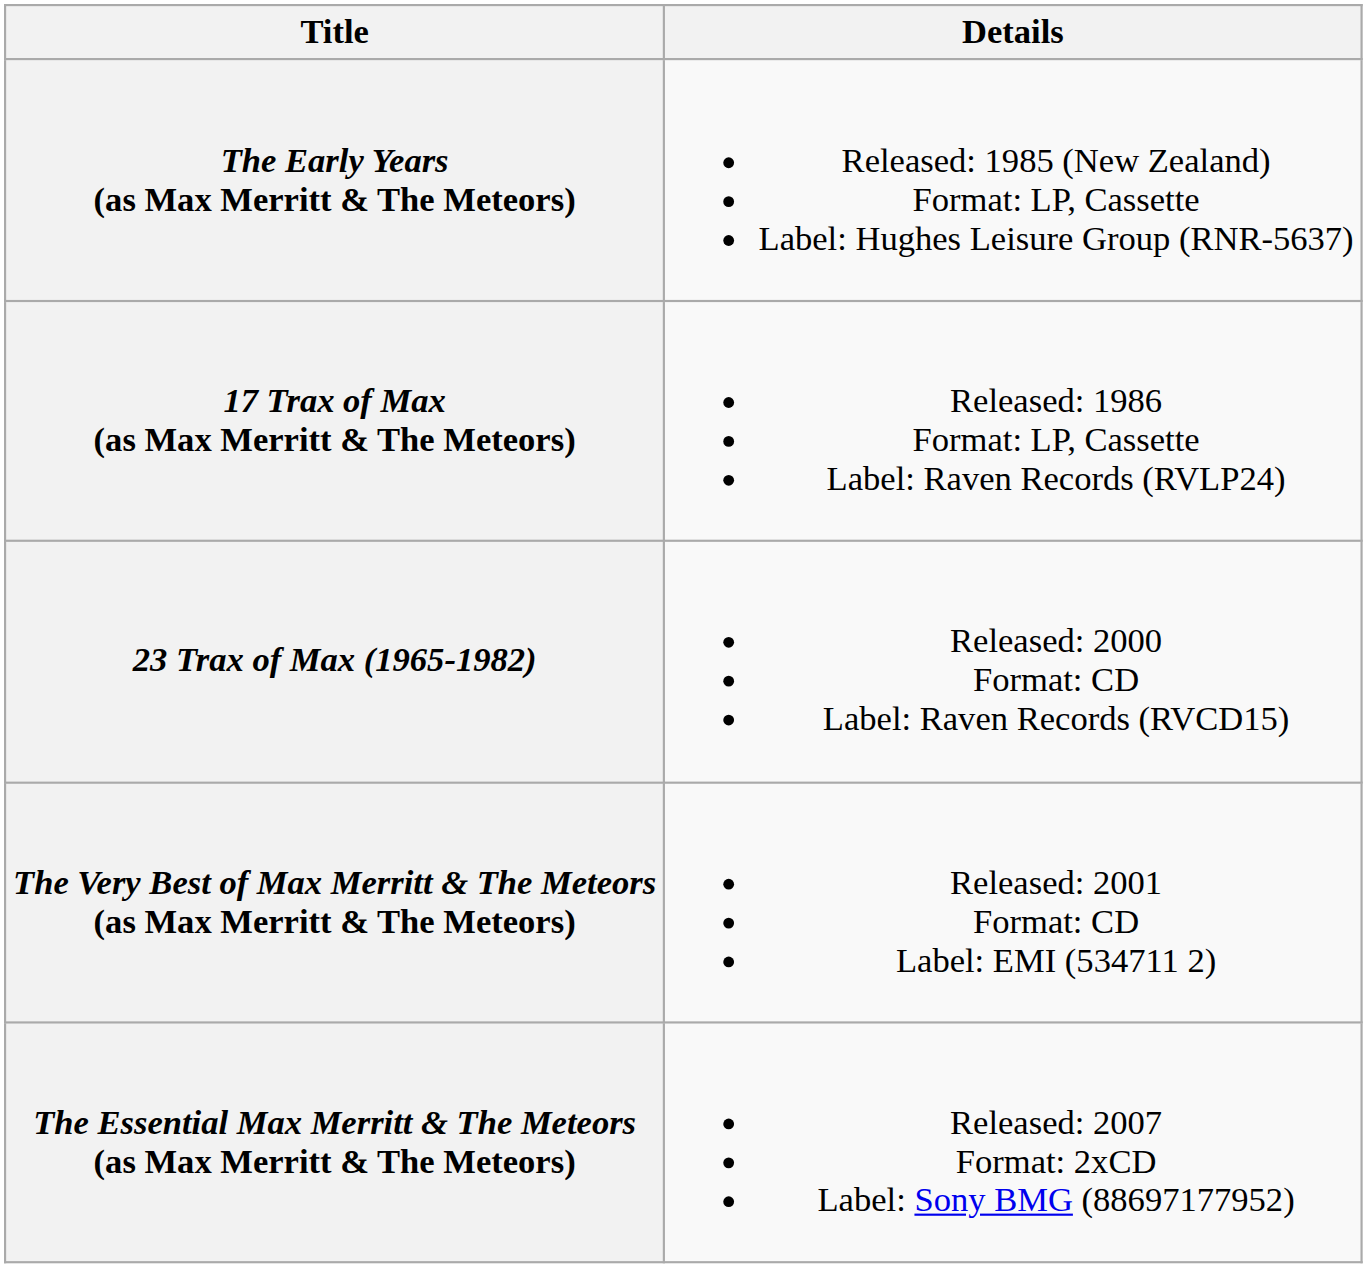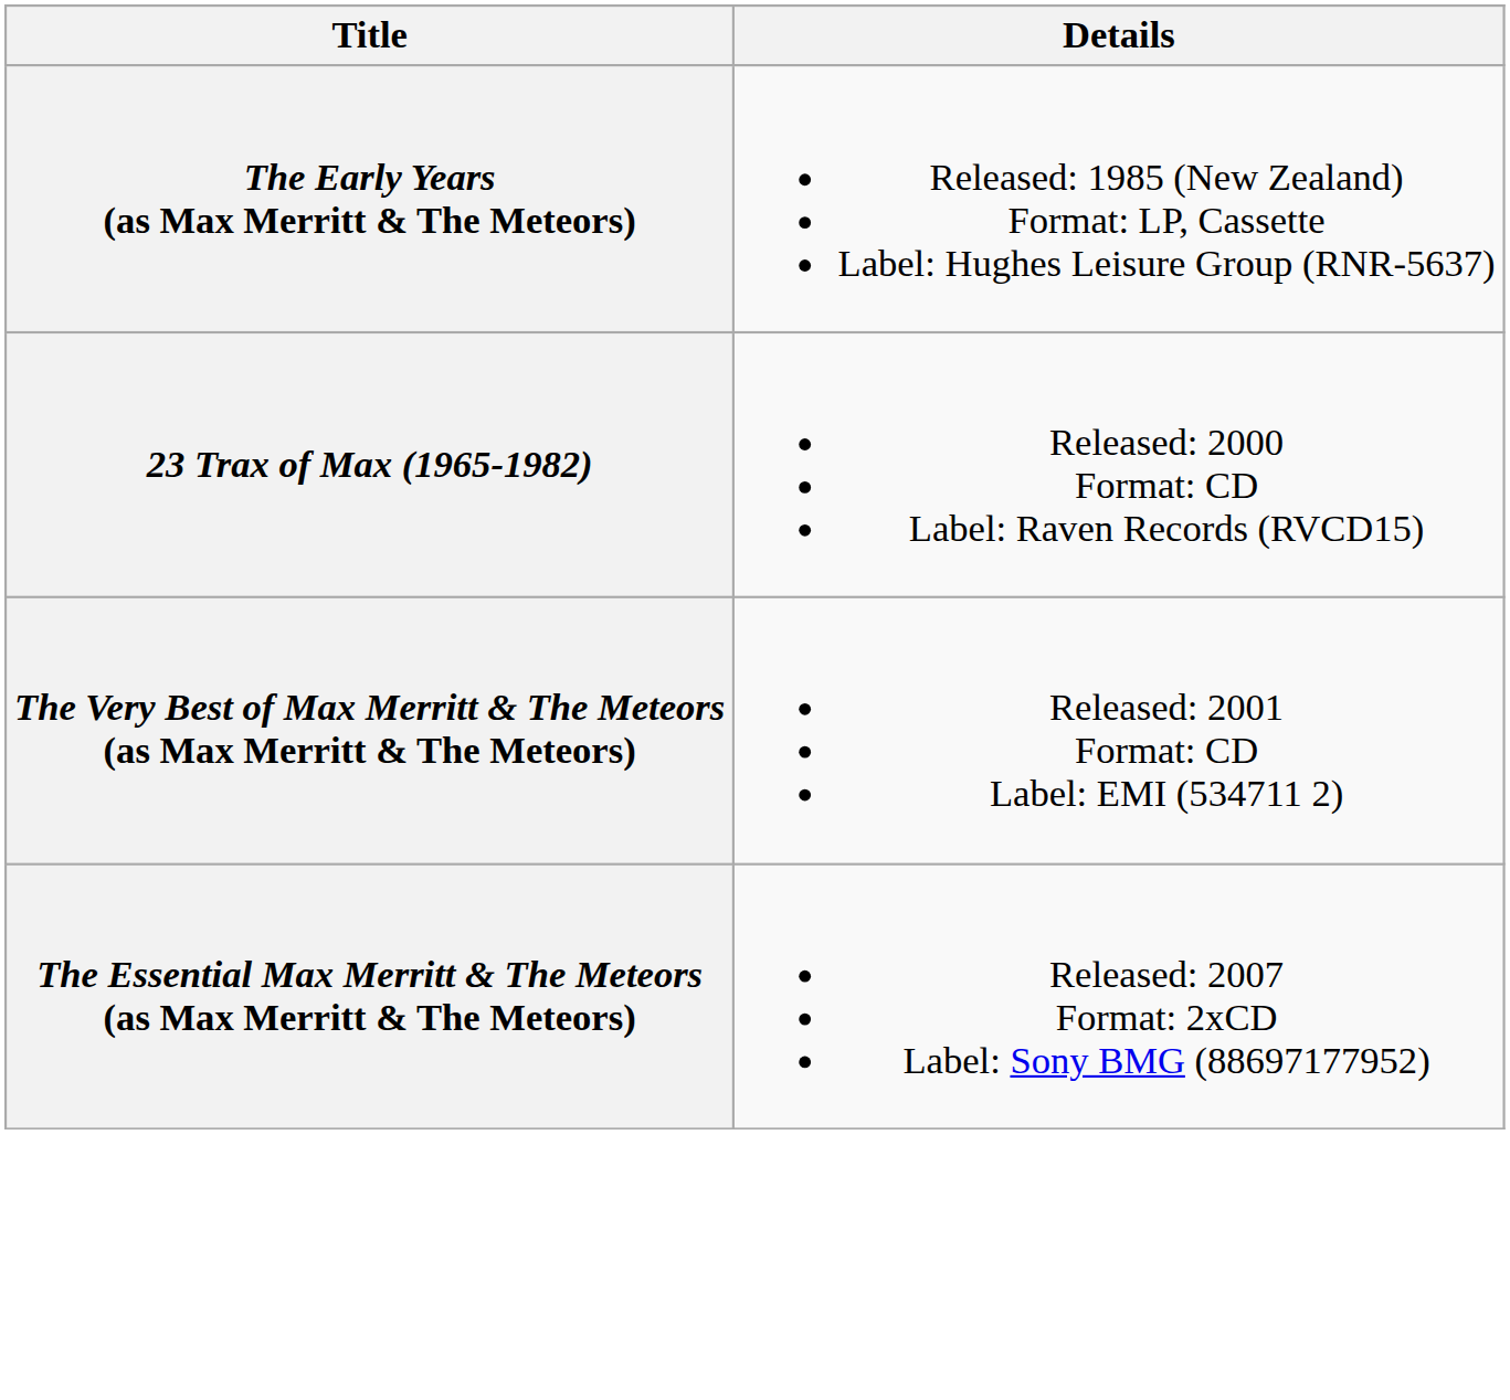- row: 17 Trax of Max (as Max Merritt & The Meteors) | Released: 1986 Format: LP, Cassette Label: Raven Records (RVLP24)
